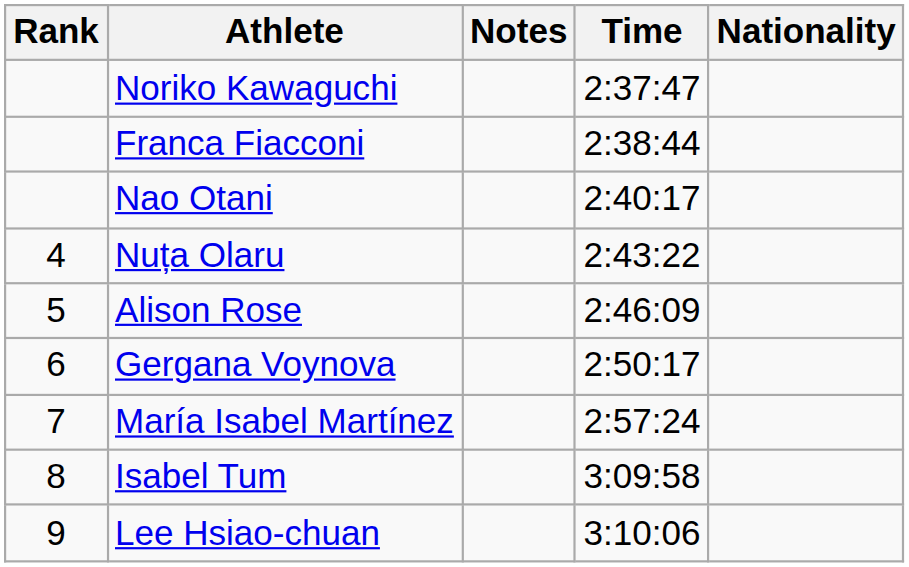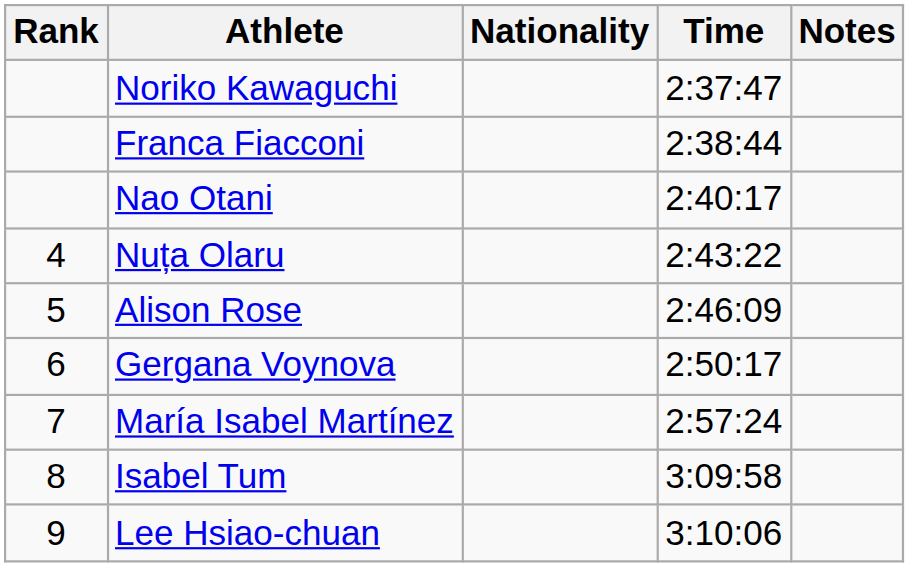columns swapped: Nationality <-> Notes
